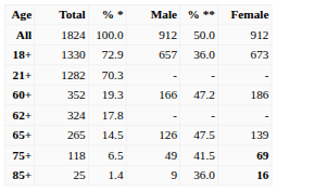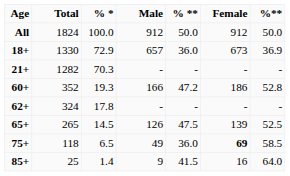+ column: %** | 50.0 | 36.9 | - | 52.8 | - | 52.5 | 58.5 | 64.0
75+ | % **: 41.5 -> 36.0
85+ | % **: 36.0 -> 41.5
85+ | Female: bold -> normal
